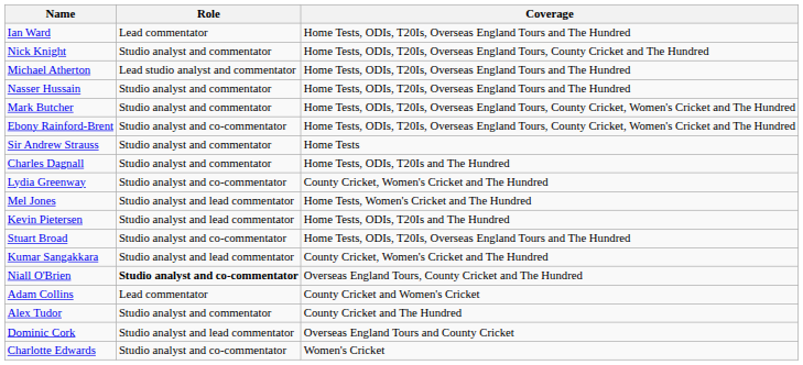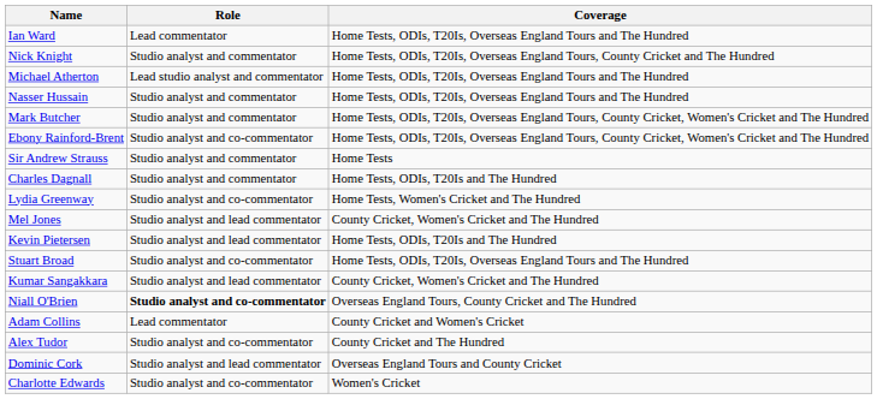Lydia Greenway | Coverage: County Cricket, Women's Cricket and The Hundred -> Home Tests, Women's Cricket and The Hundred
Mel Jones | Coverage: Home Tests, Women's Cricket and The Hundred -> County Cricket, Women's Cricket and The Hundred
Alex Tudor | Role: Studio analyst and commentator -> Studio analyst and co-commentator
